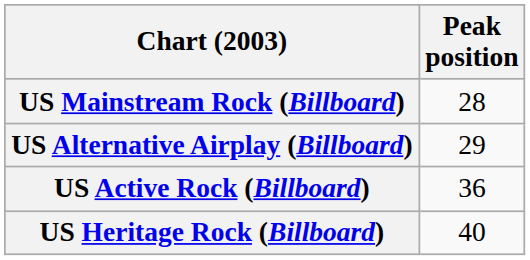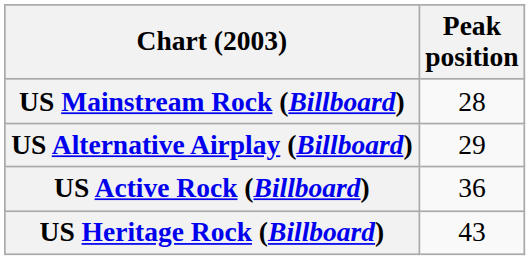US Heritage Rock (Billboard) | Peak position: 40 -> 43
